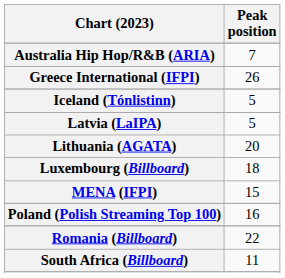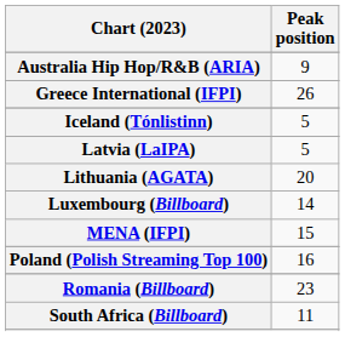Australia Hip Hop/R&B (ARIA) | Peak position: 7 -> 9
Luxembourg (Billboard) | Peak position: 18 -> 14
Romania (Billboard) | Peak position: 22 -> 23
